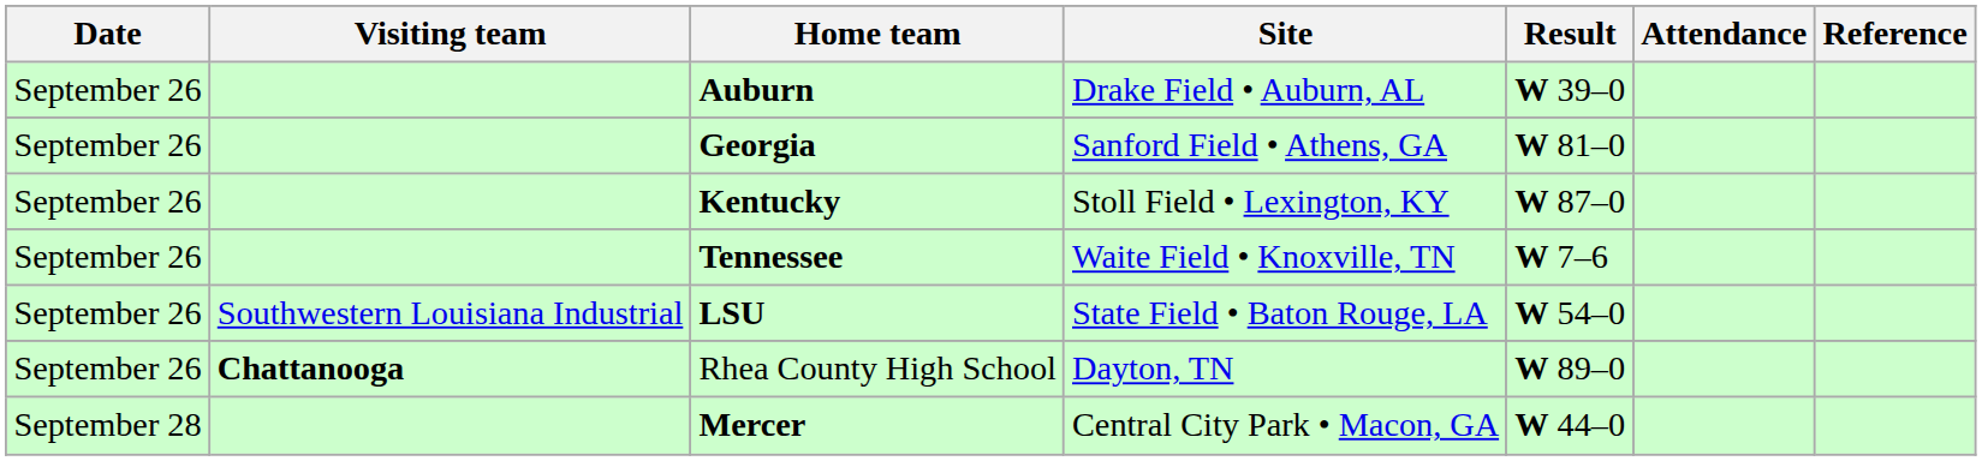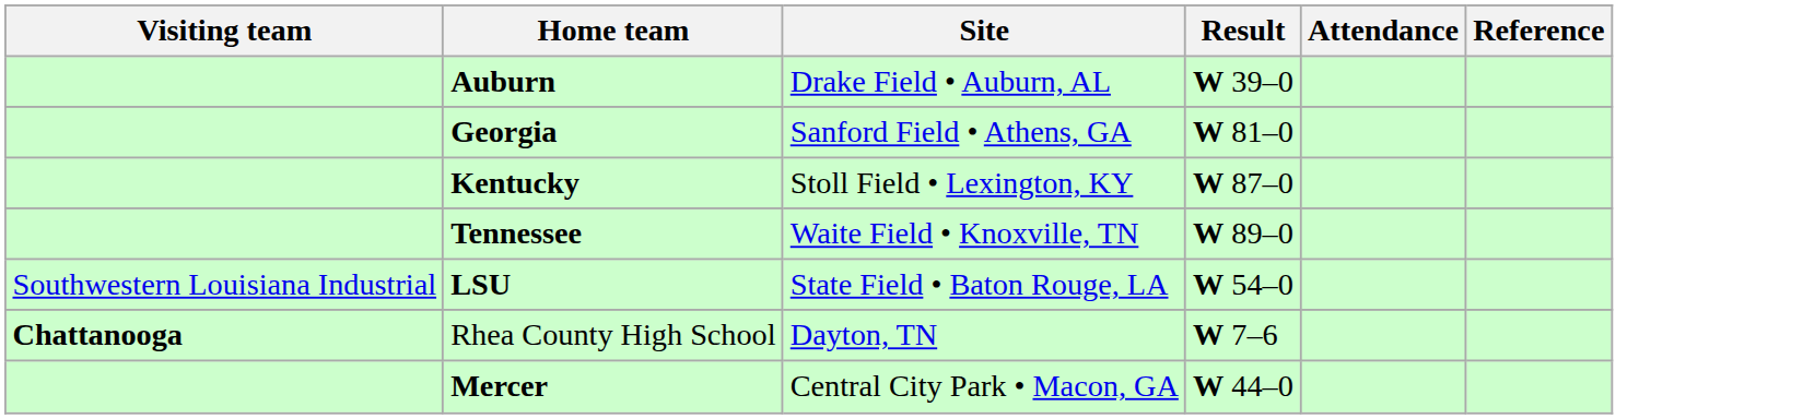- column: Date | September 26 | September 26 | September 26 | September 26 | September 26 | September 26 | September 28
Tennessee | Result: W 7–6 -> W 89–0
Rhea County High School | Result: W 89–0 -> W 7–6
